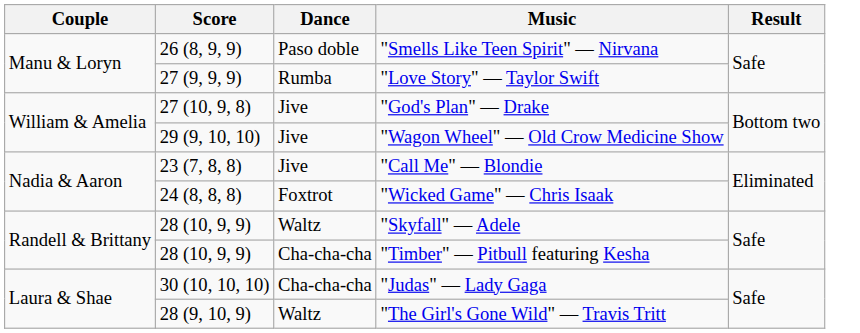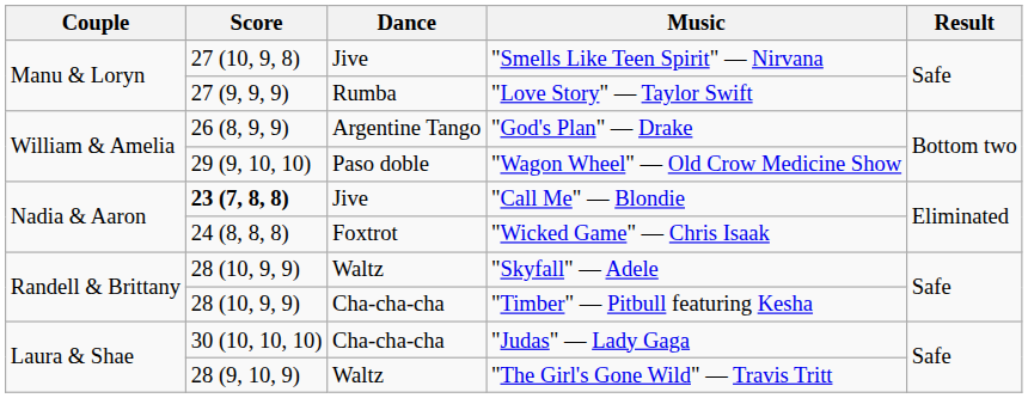"Smells Like Teen Spirit" — Nirvana | Score: 26 (8, 9, 9) -> 27 (10, 9, 8)
"Smells Like Teen Spirit" — Nirvana | Dance: Paso doble -> Jive
"God's Plan" — Drake | Score: 27 (10, 9, 8) -> 26 (8, 9, 9)
"God's Plan" — Drake | Dance: Jive -> Argentine Tango
"Wagon Wheel" — Old Crow Medicine Show | Dance: Jive -> Paso doble
"Call Me" — Blondie | Score: normal -> bold
